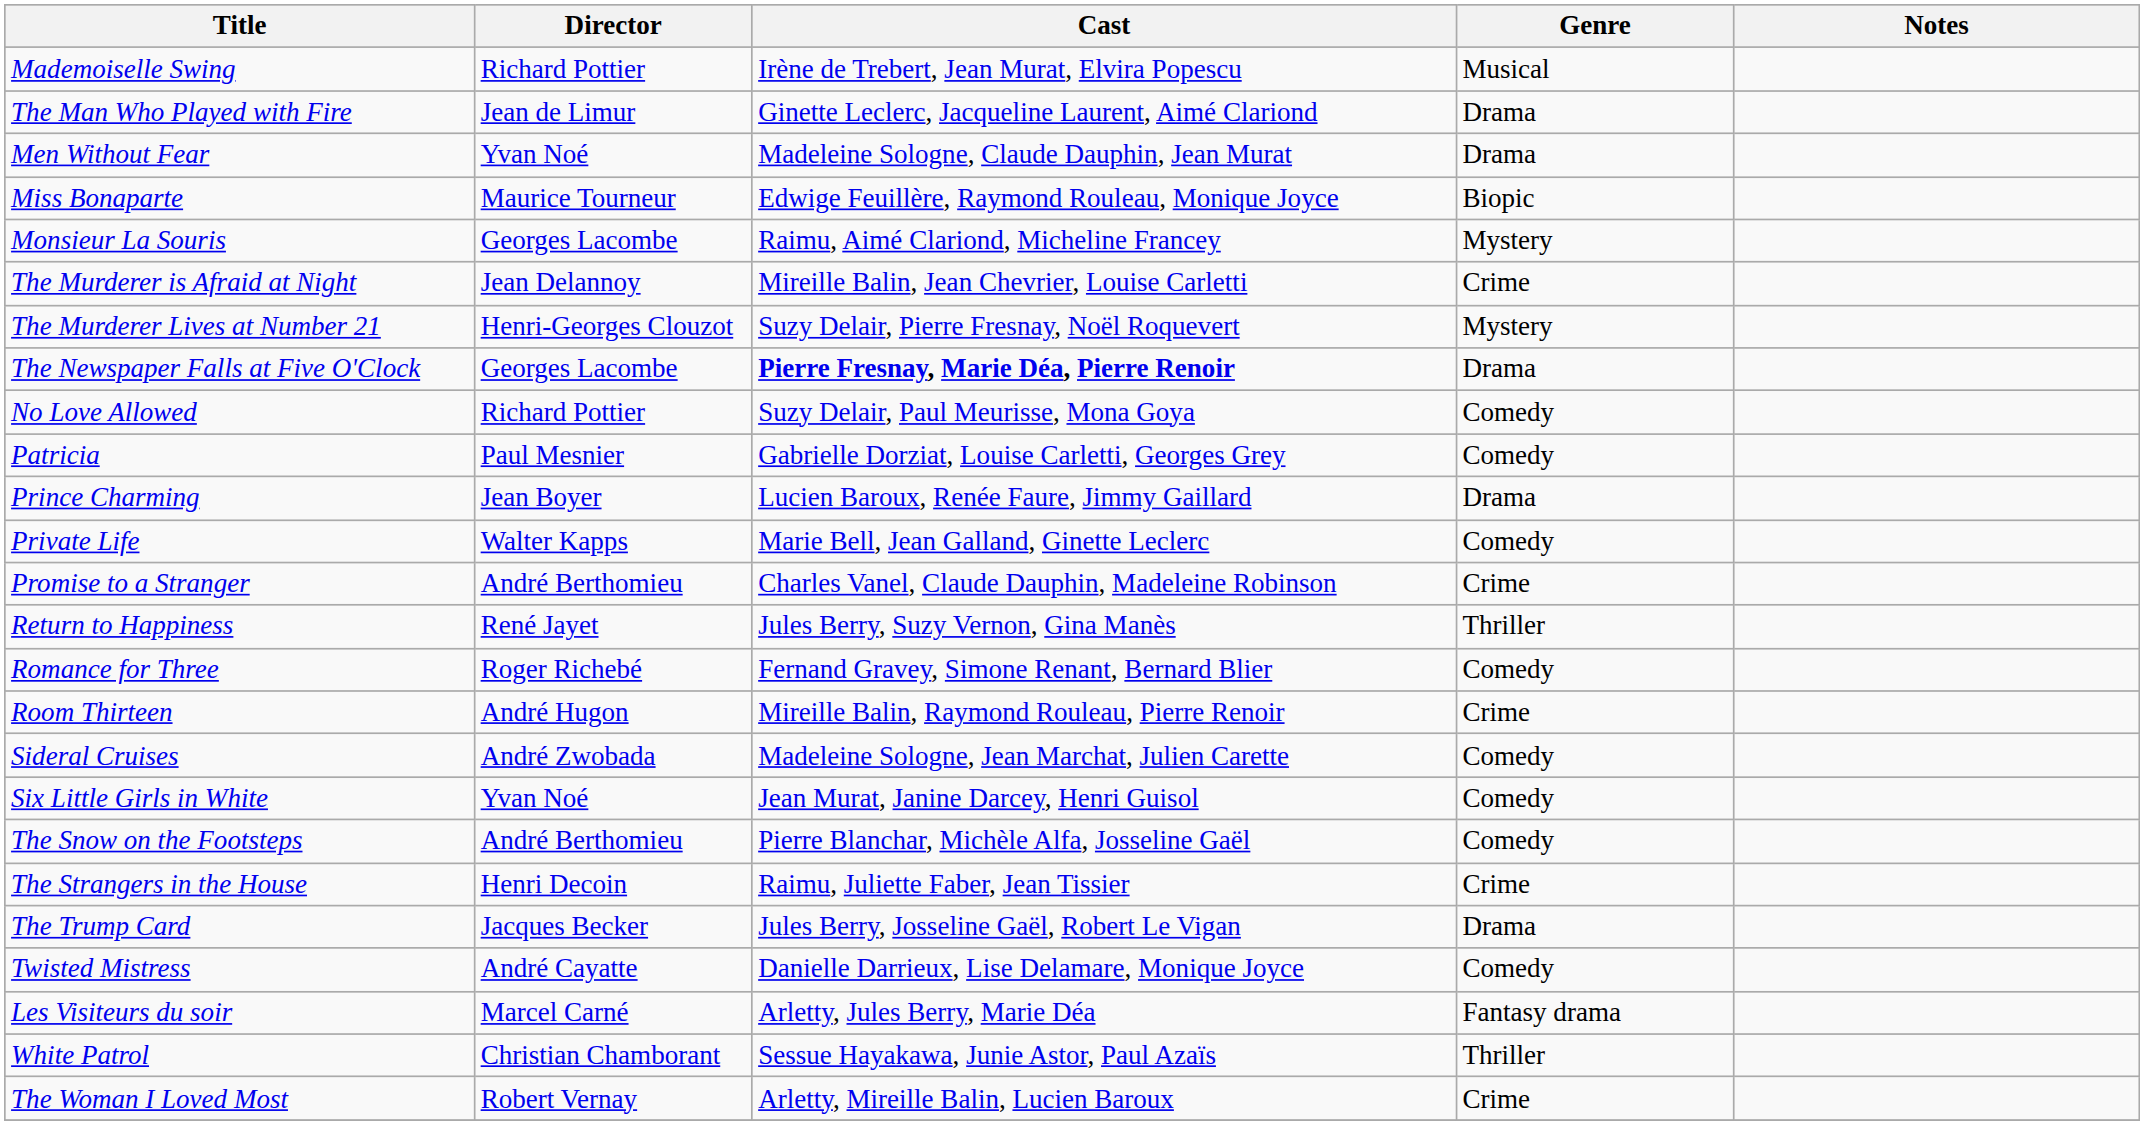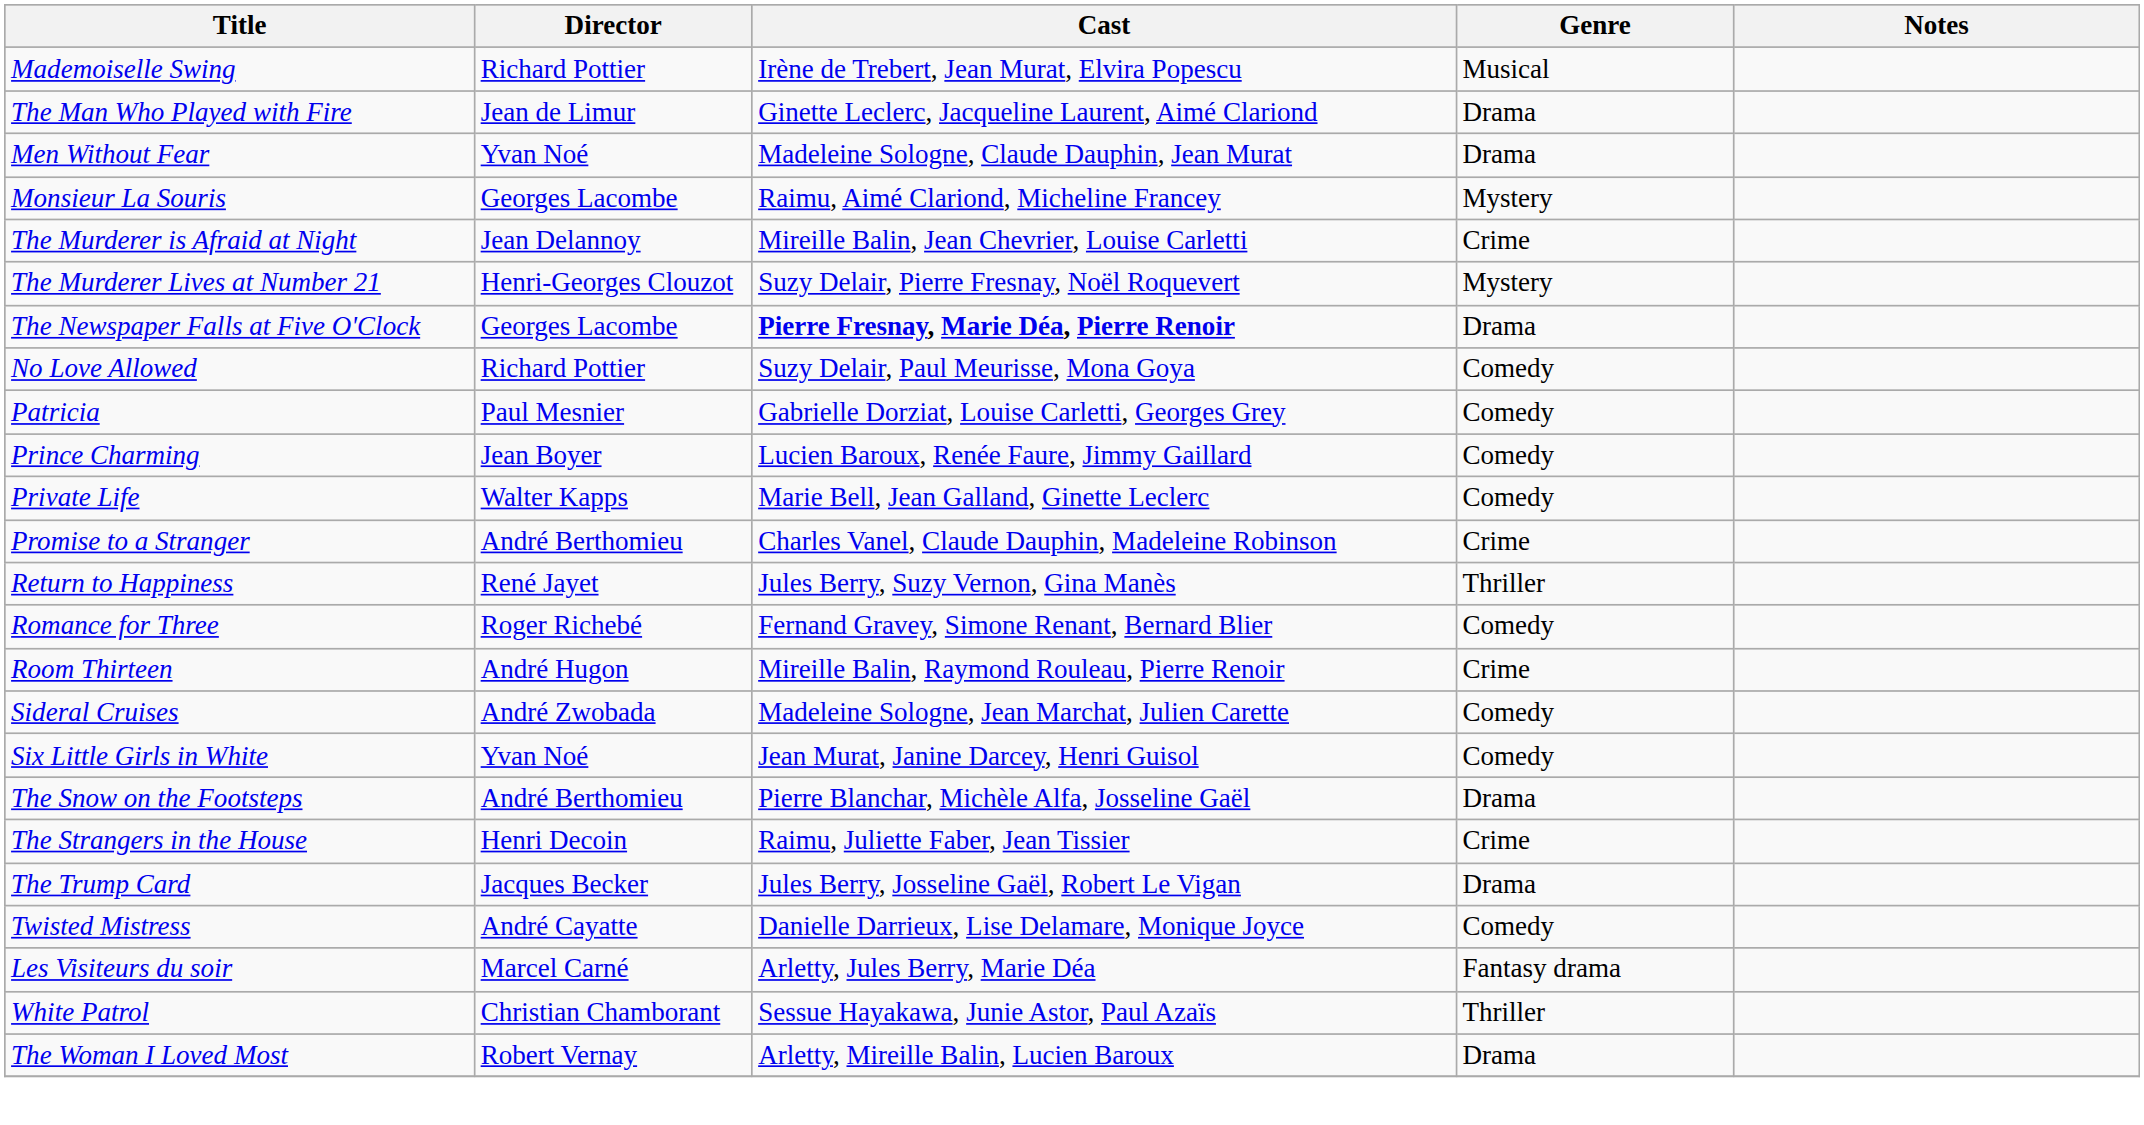- row: Miss Bonaparte | Maurice Tourneur | Edwige Feuillère, Raymond Rouleau, Monique Joyce | Biopic
Prince Charming | Genre: Drama -> Comedy
The Snow on the Footsteps | Genre: Comedy -> Drama
The Woman I Loved Most | Genre: Crime -> Drama
